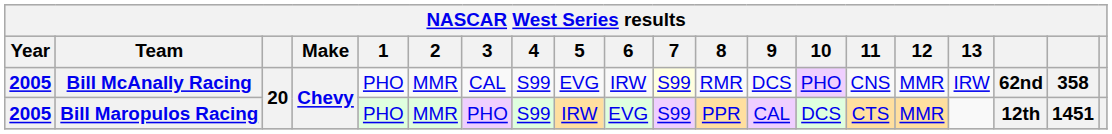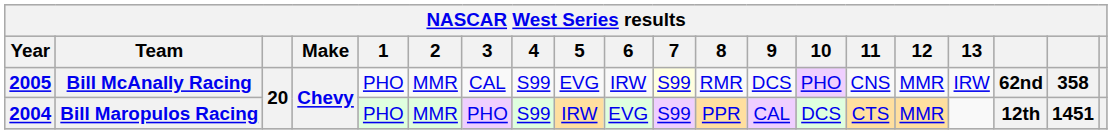Bill Maropulos Racing | Year: 2005 -> 2004
